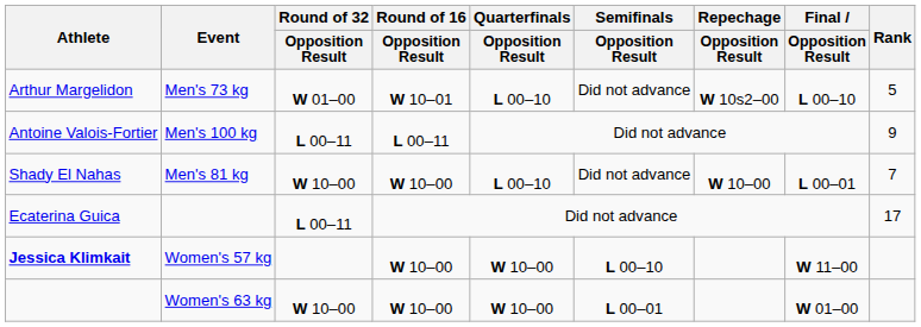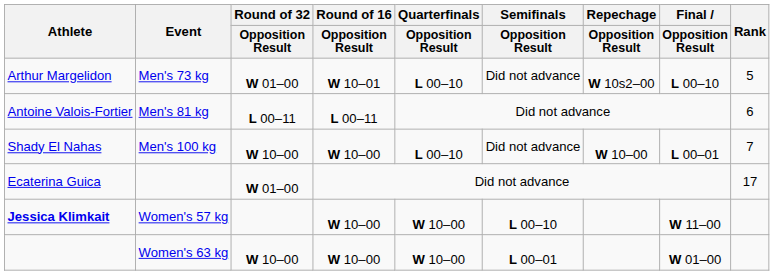Antoine Valois-Fortier | Event: Men's 100 kg -> Men's 81 kg
Antoine Valois-Fortier | Rank: 9 -> 6
Shady El Nahas | Event: Men's 81 kg -> Men's 100 kg
Ecaterina Guica | Round of 32 / Opposition Result: L 00–11 -> W 01–00
